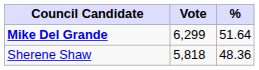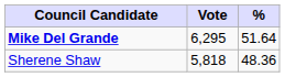Mike Del Grande | Vote: 6,299 -> 6,295
